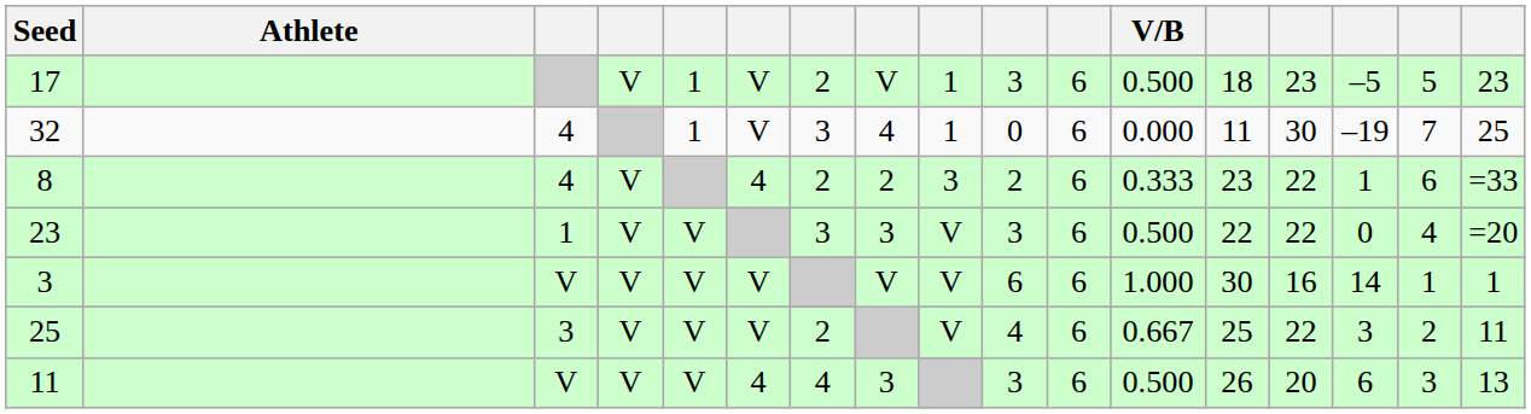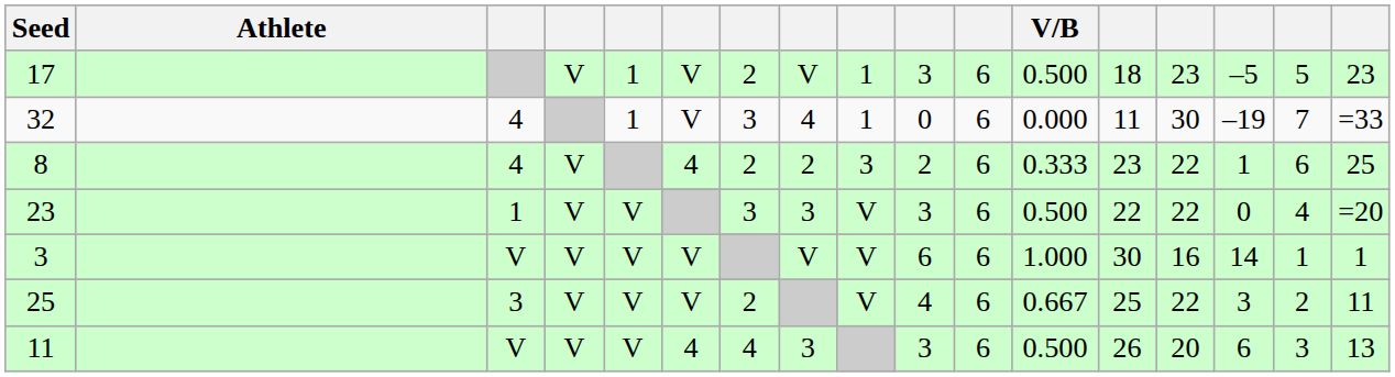32 | column 17: 25 -> =33
8 | column 17: =33 -> 25
